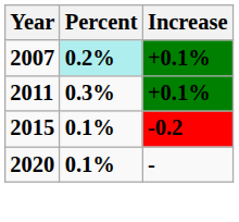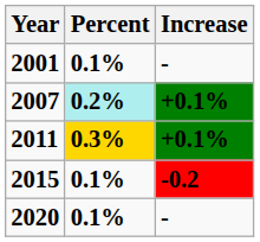+ row: 2001 | 0.1% | -
2011 | Percent: no background -> gold background
